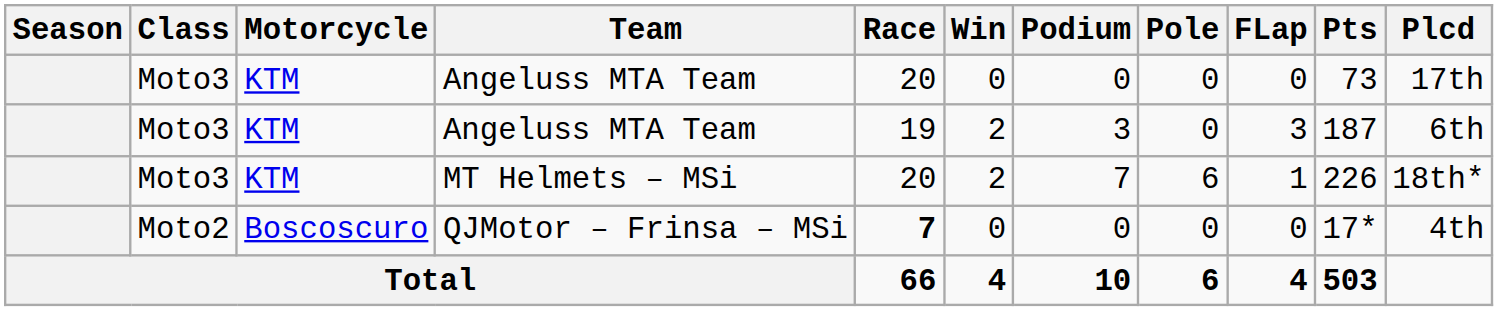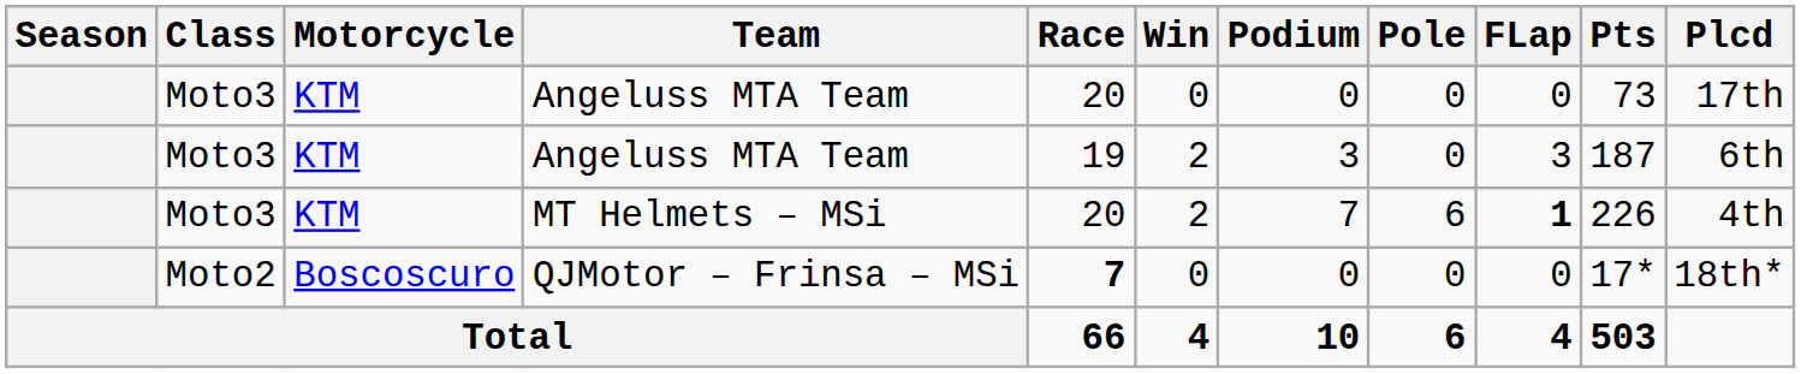MT Helmets – MSi | FLap: normal -> bold
MT Helmets – MSi | Plcd: 18th* -> 4th
QJMotor – Frinsa – MSi | Plcd: 4th -> 18th*
